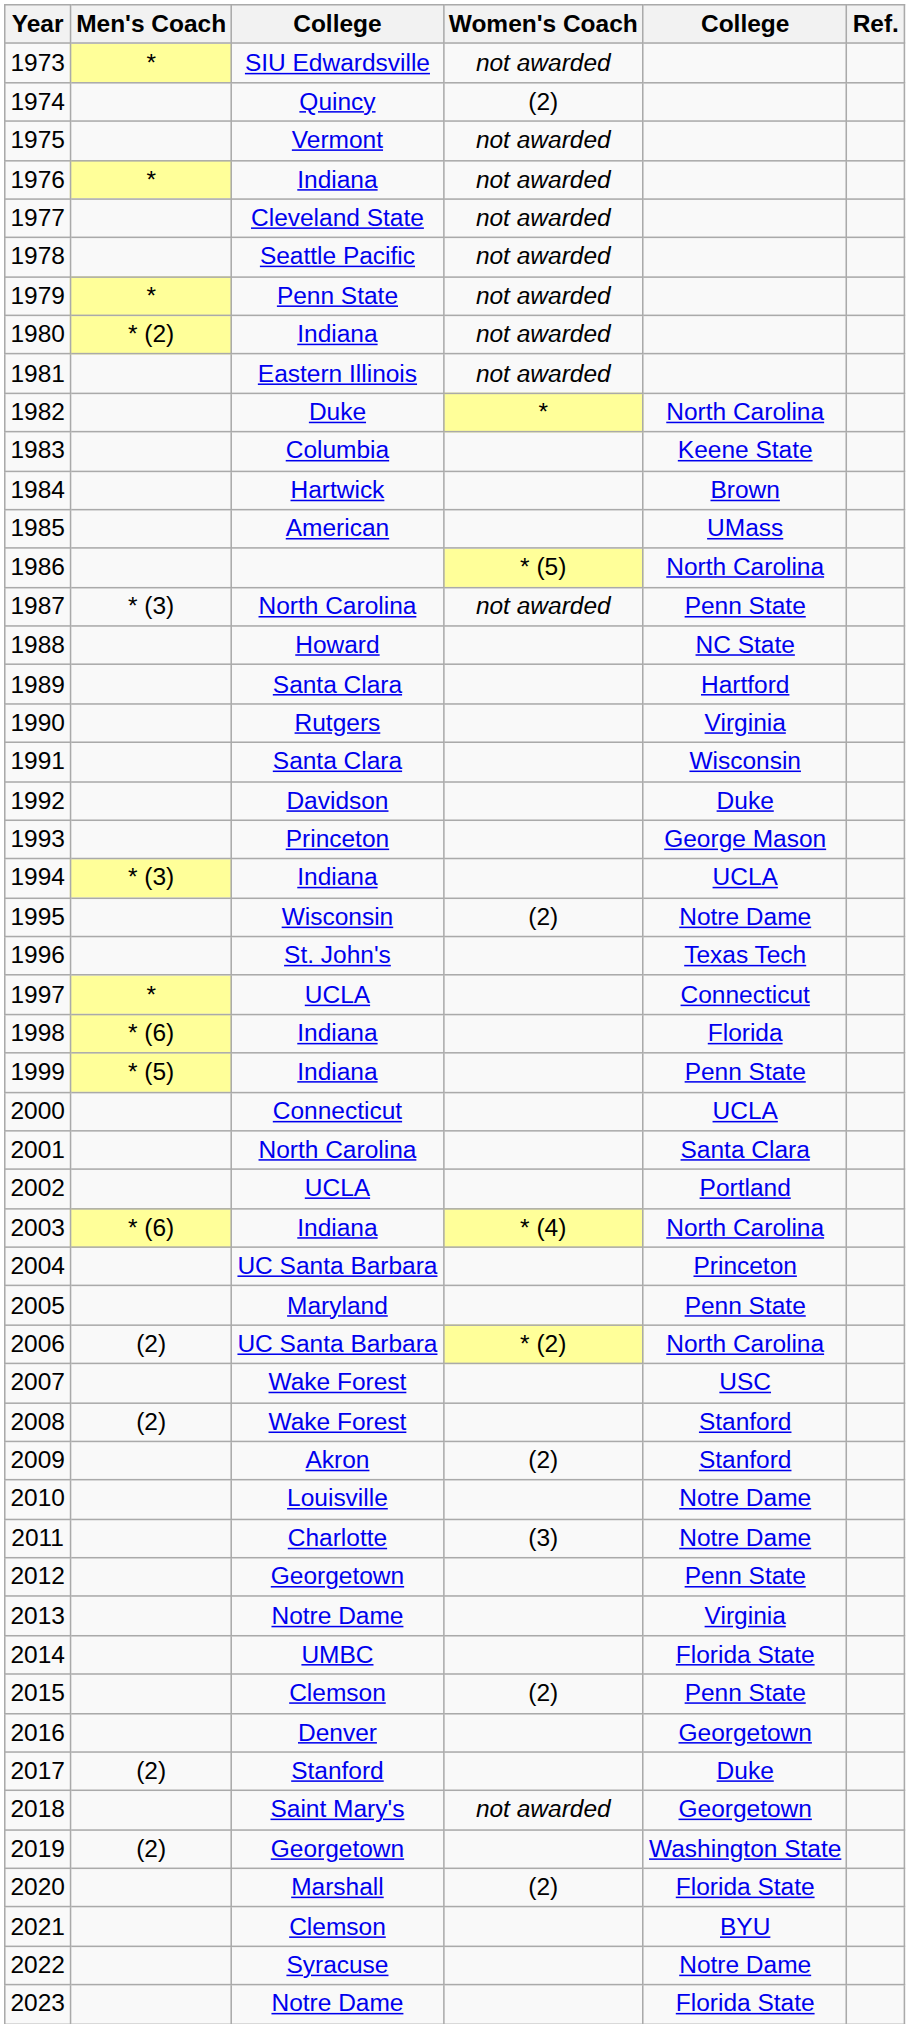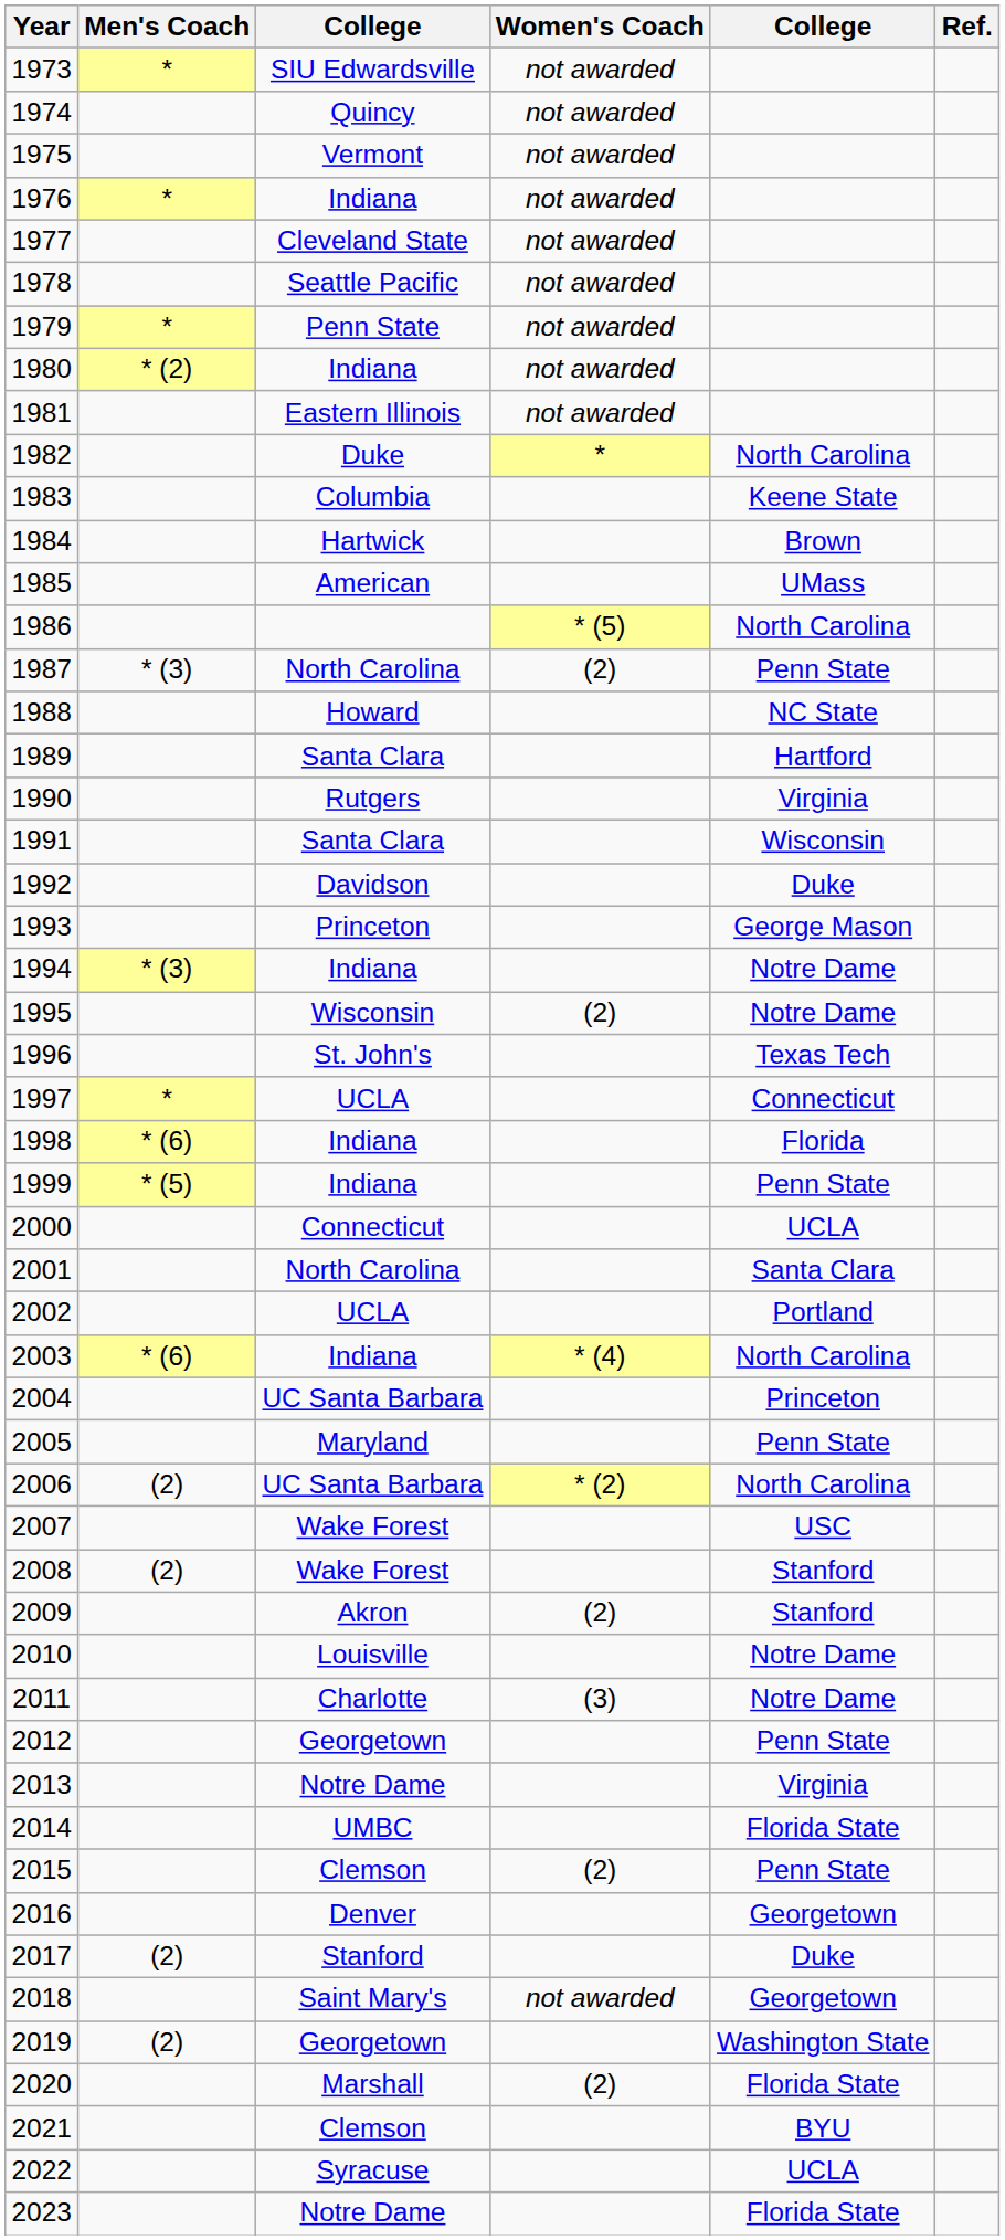1974 | Women's Coach: (2) -> not awarded
1987 | Women's Coach: not awarded -> (2)
1994 | column 5: UCLA -> Notre Dame
2022 | column 5: Notre Dame -> UCLA
